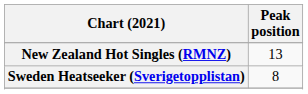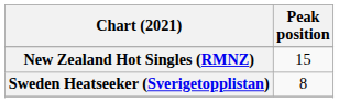New Zealand Hot Singles (RMNZ) | Peak position: 13 -> 15
